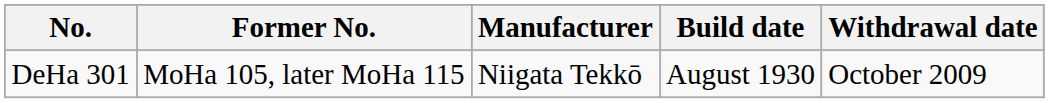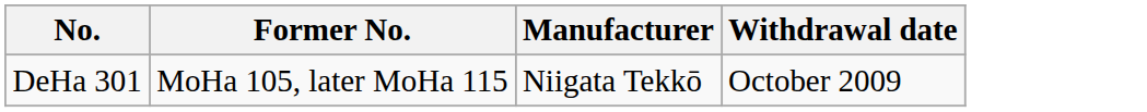- column: Build date | August 1930
